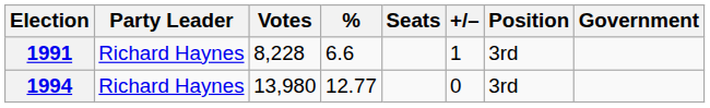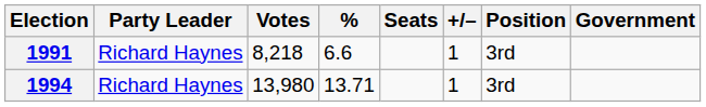1991 | Votes: 8,228 -> 8,218
1994 | %: 12.77 -> 13.71
1994 | +/–: 0 -> 1
